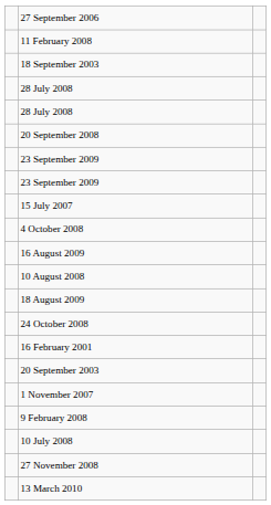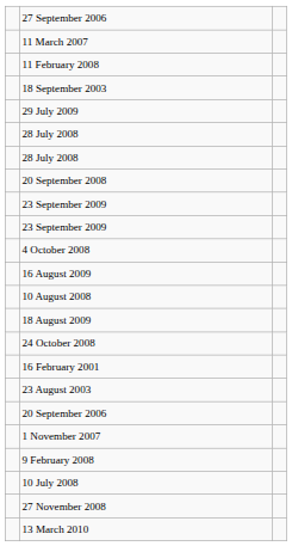+ row: 11 March 2007
+ row: 29 July 2009
- row: 15 July 2007
+ row: 23 August 2003
- row: 20 September 2003
+ row: 20 September 2006
